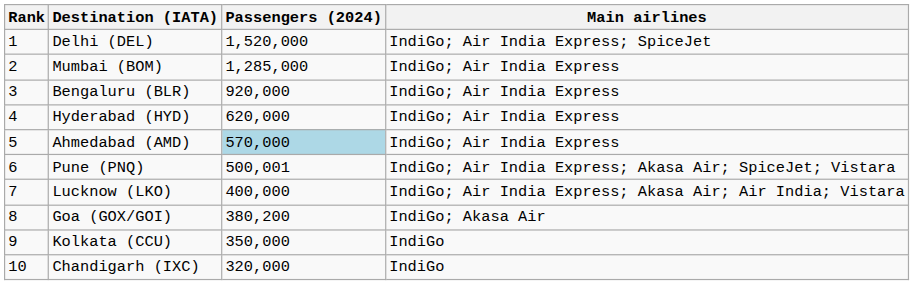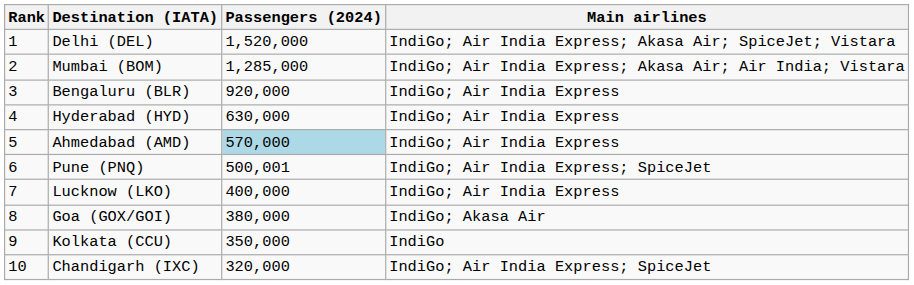Delhi (DEL) | Main airlines: IndiGo; Air India Express; SpiceJet -> IndiGo; Air India Express; Akasa Air; SpiceJet; Vistara
Mumbai (BOM) | Main airlines: IndiGo; Air India Express -> IndiGo; Air India Express; Akasa Air; Air India; Vistara
Hyderabad (HYD) | Passengers (2024): 620,000 -> 630,000
Pune (PNQ) | Main airlines: IndiGo; Air India Express; Akasa Air; SpiceJet; Vistara -> IndiGo; Air India Express; SpiceJet
Lucknow (LKO) | Main airlines: IndiGo; Air India Express; Akasa Air; Air India; Vistara -> IndiGo; Air India Express
Goa (GOX/GOI) | Passengers (2024): 380,200 -> 380,000
Chandigarh (IXC) | Main airlines: IndiGo -> IndiGo; Air India Express; SpiceJet
